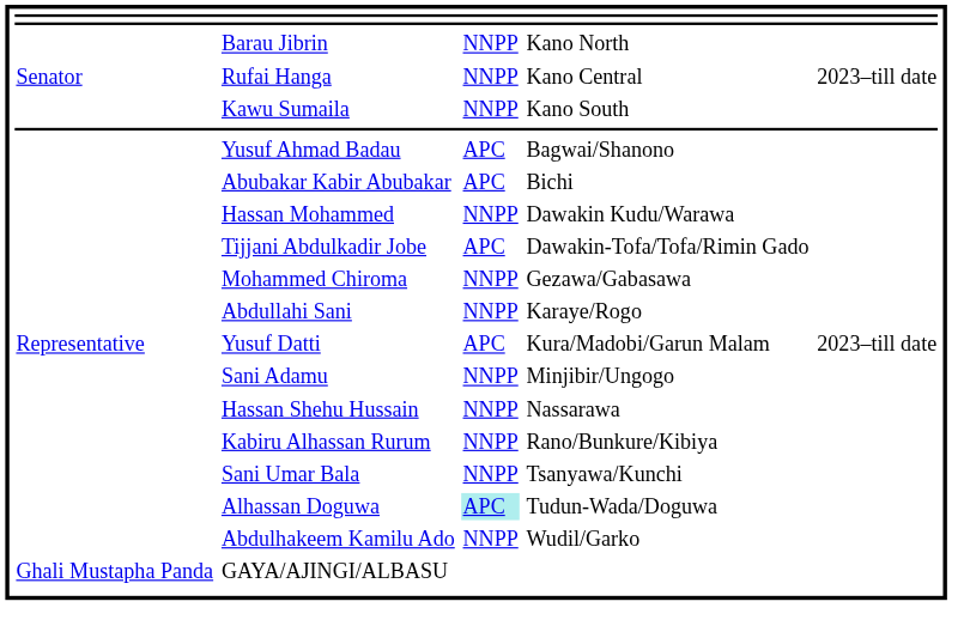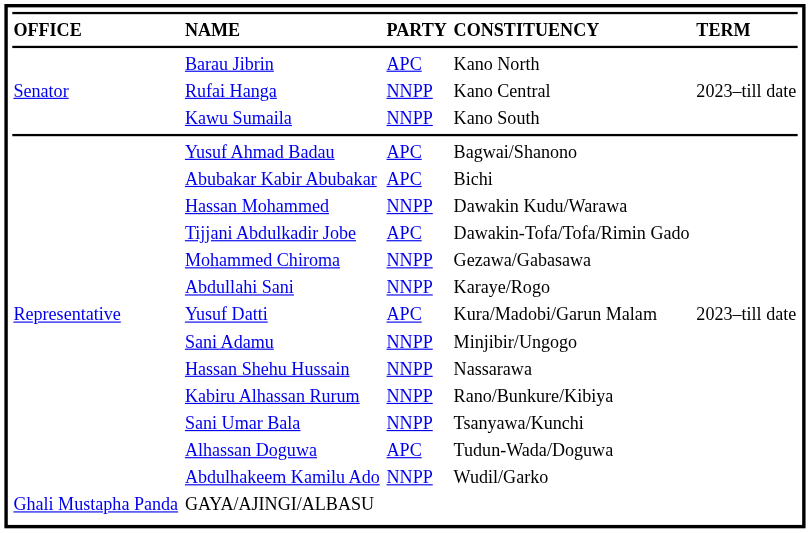+ row: OFFICE | NAME | PARTY | CONSTITUENCY | TERM
Barau Jibrin | column 3: NNPP -> APC
Alhassan Doguwa | column 3: paleturquoise background -> no background
